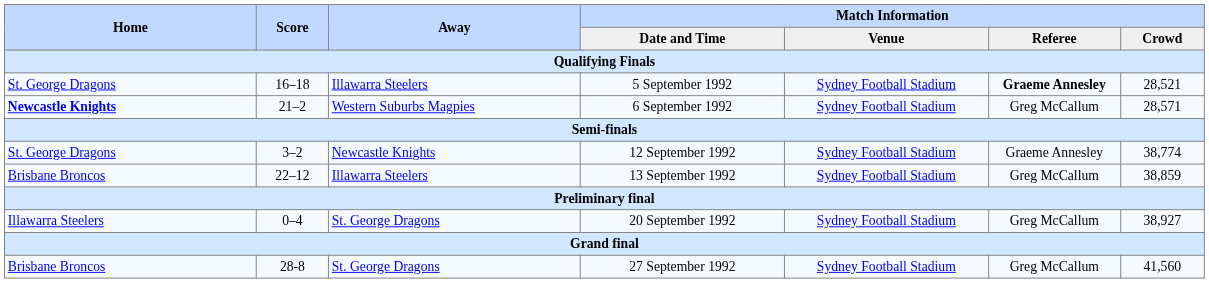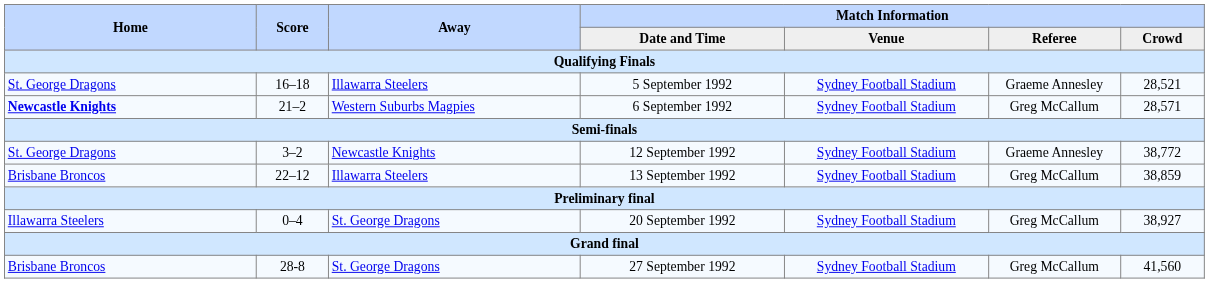5 September 1992 | Match Information / Referee: bold -> normal
12 September 1992 | Match Information / Crowd: 38,774 -> 38,772
